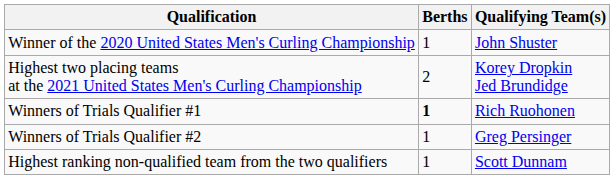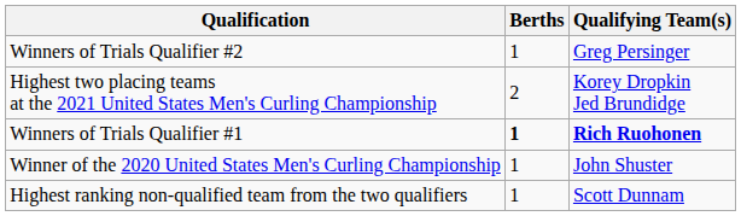rows swapped: Winner of the 2020 United States Men's Curling Championship <-> Winners of Trials Qualifier #2
Winners of Trials Qualifier #1 | Qualifying Team(s): normal -> bold
